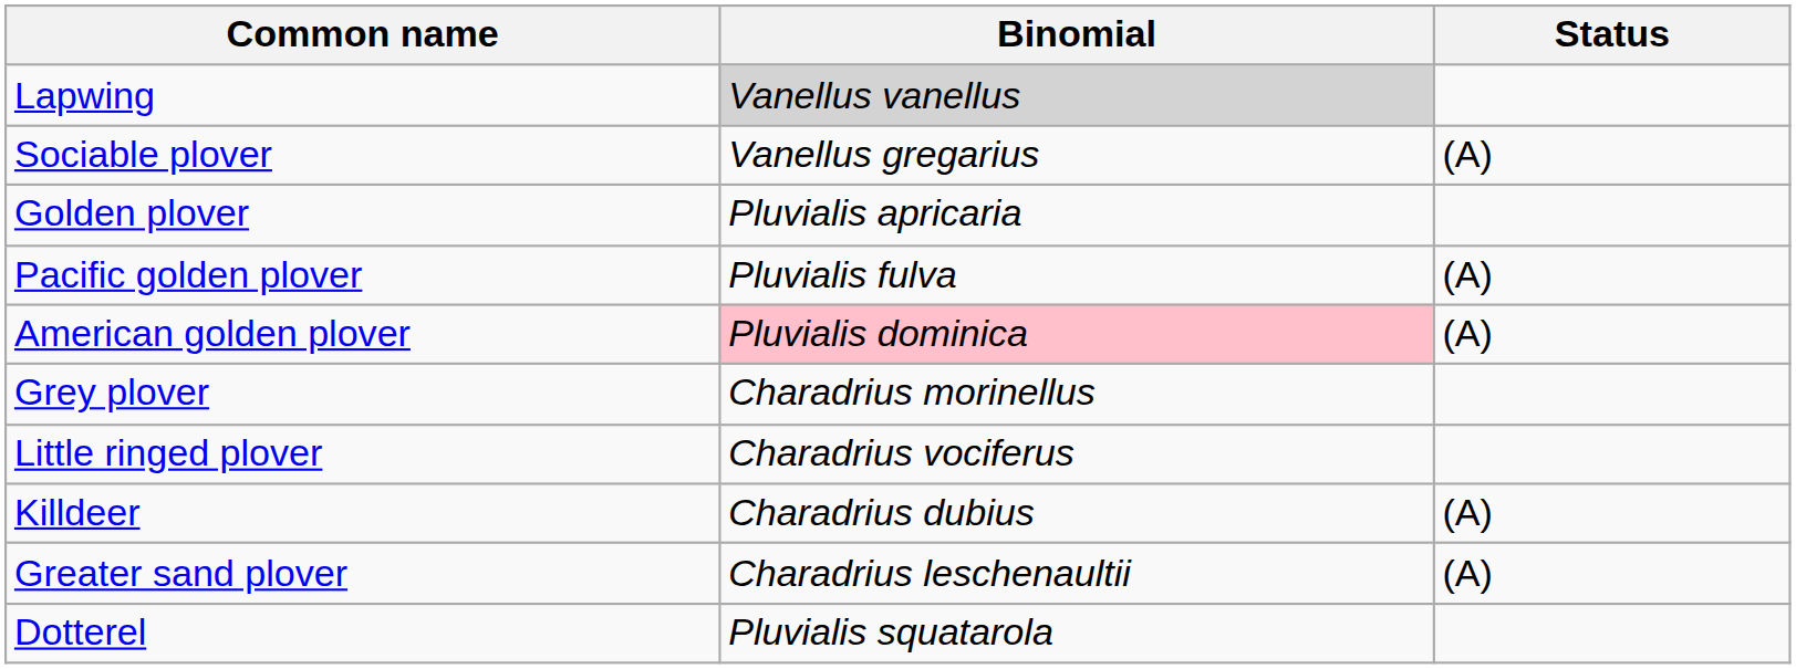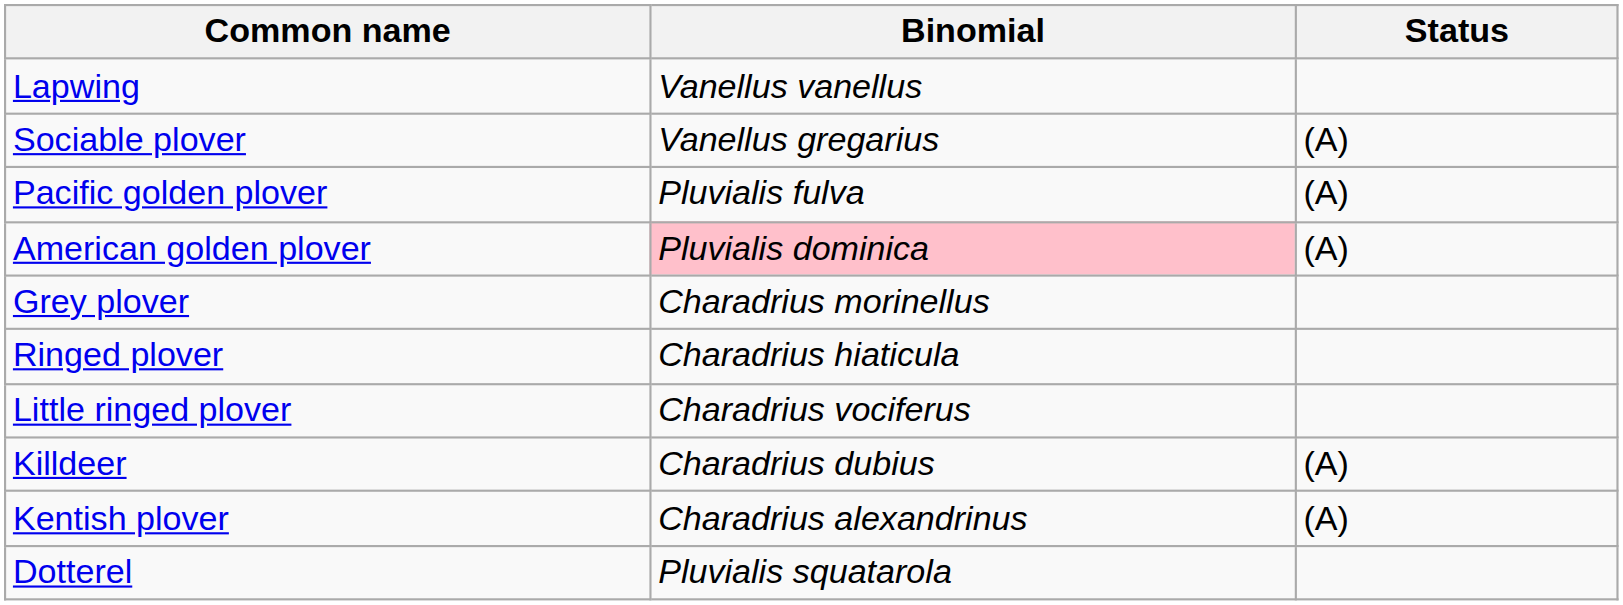Lapwing | Binomial: lightgrey background -> no background
- row: Golden plover | Pluvialis apricaria
+ row: Ringed plover | Charadrius hiaticula
+ row: Kentish plover | Charadrius alexandrinus | (A)
- row: Greater sand plover | Charadrius leschenaultii | (A)
